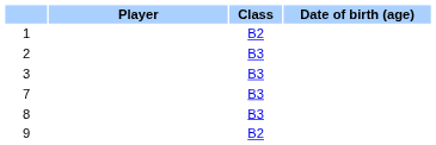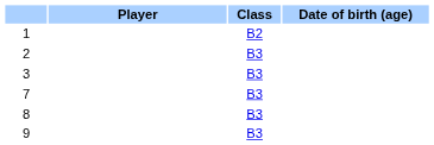9 | Class: B2 -> B3
